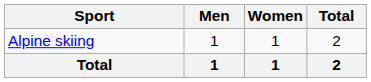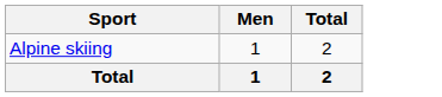- column: Women | 1 | 1
